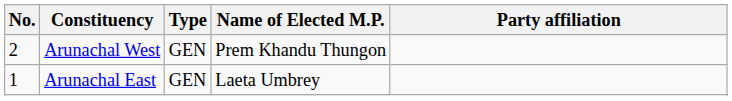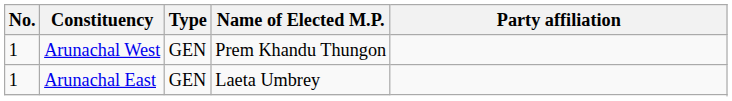Arunachal West | No.: 2 -> 1
